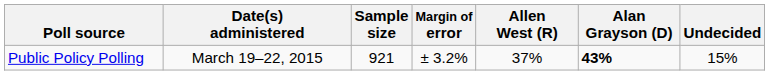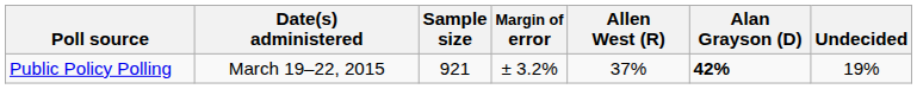Public Policy Polling | Alan Grayson (D): 43% -> 42%
Public Policy Polling | Undecided: 15% -> 19%
